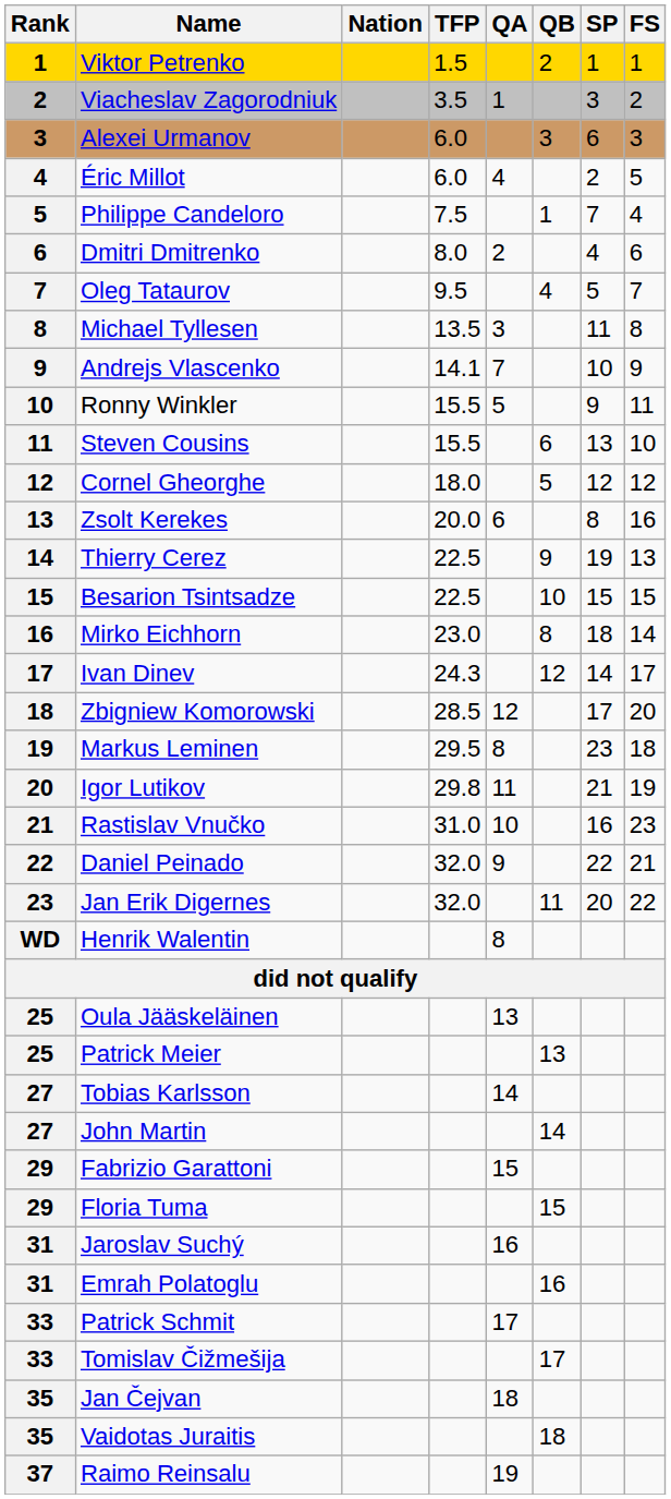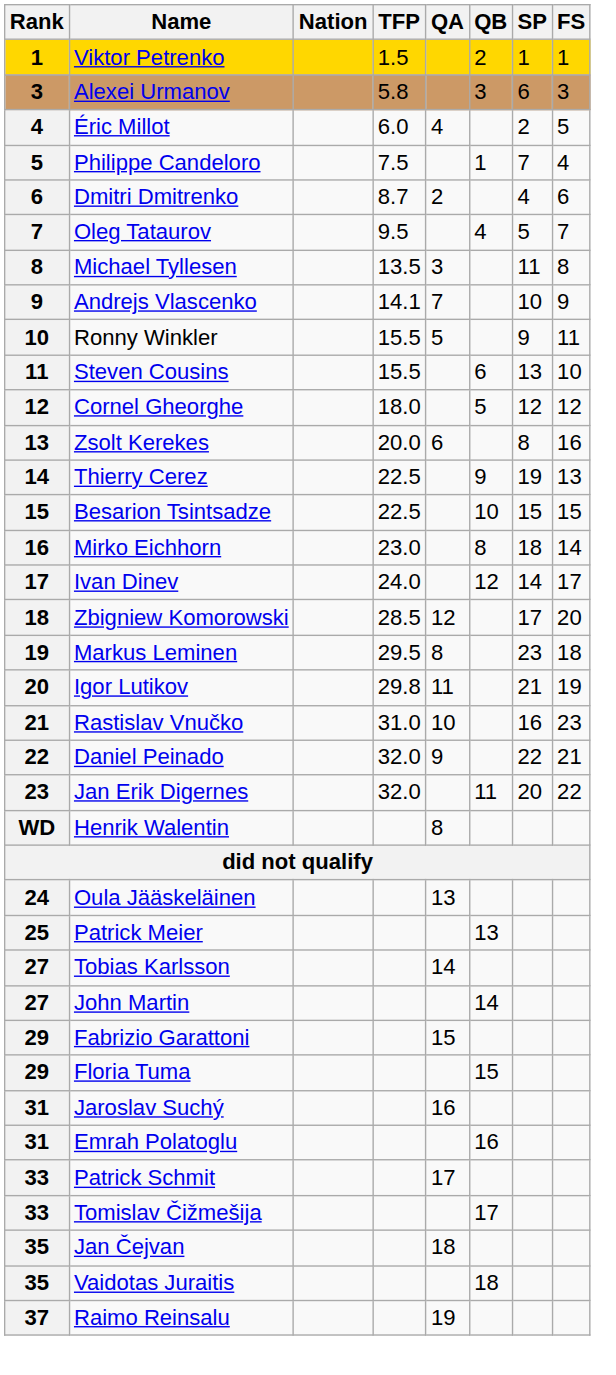- row: 2 | Viacheslav Zagorodniuk | 3.5 | 1 | 3 | 2
Alexei Urmanov | TFP: 6.0 -> 5.8
Dmitri Dmitrenko | TFP: 8.0 -> 8.7
Ivan Dinev | TFP: 24.3 -> 24.0
Oula Jääskeläinen | Rank: 25 -> 24
